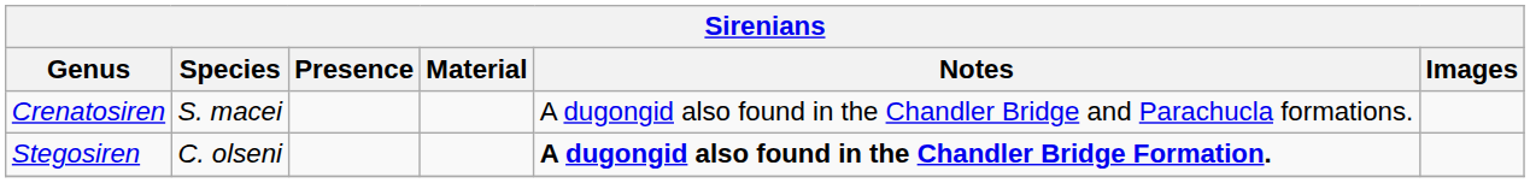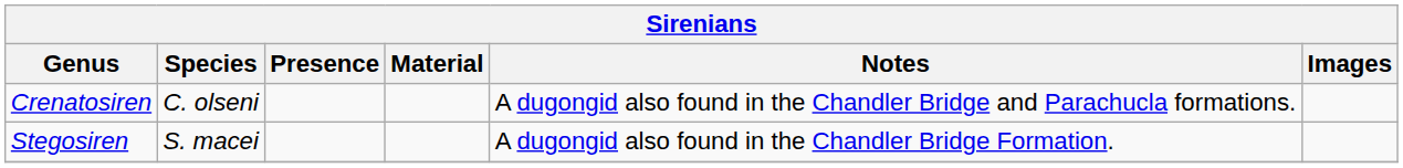Crenatosiren | Species: S. macei -> C. olseni
Stegosiren | Species: C. olseni -> S. macei
Stegosiren | Notes: bold -> normal
